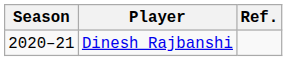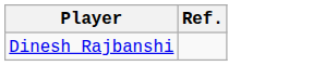- column: Season | 2020–21
